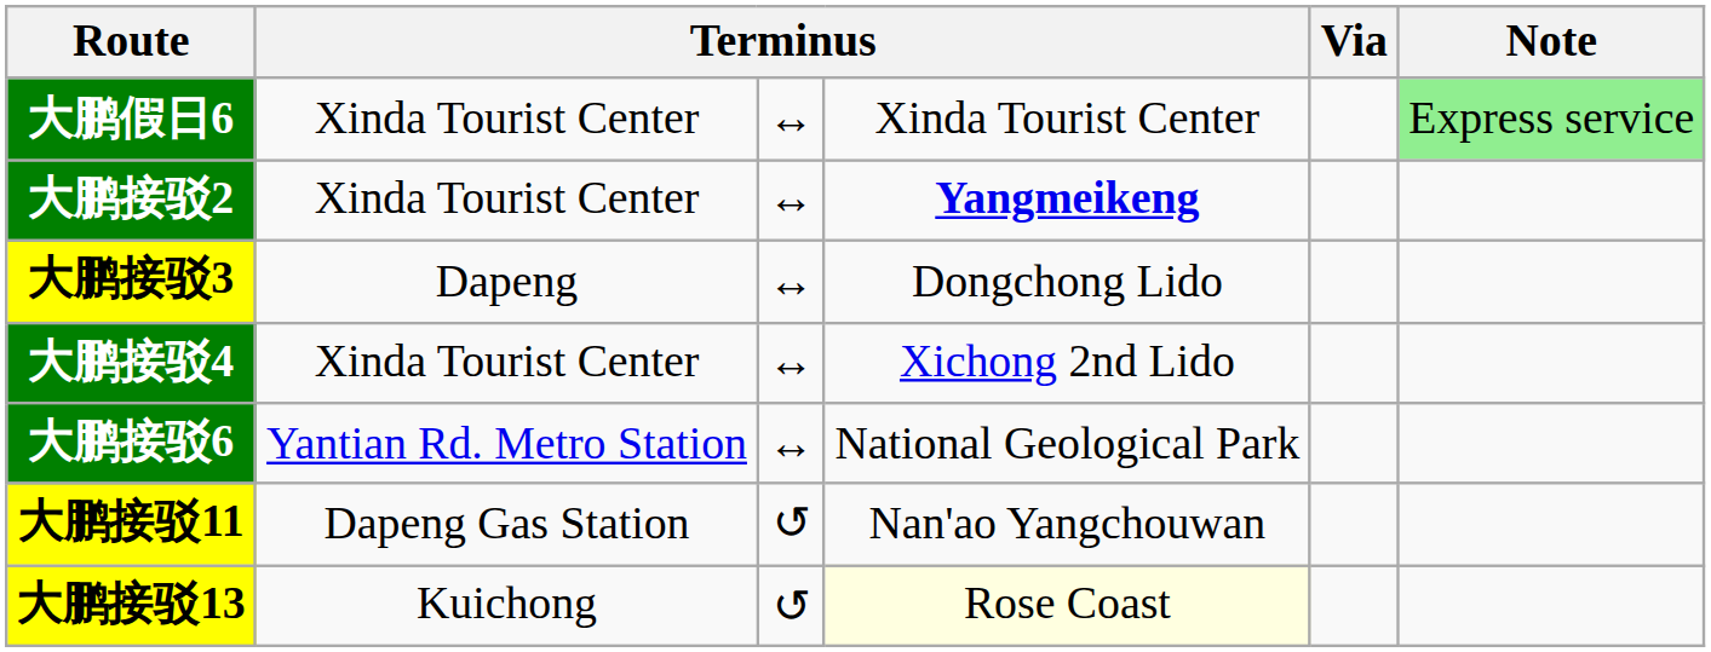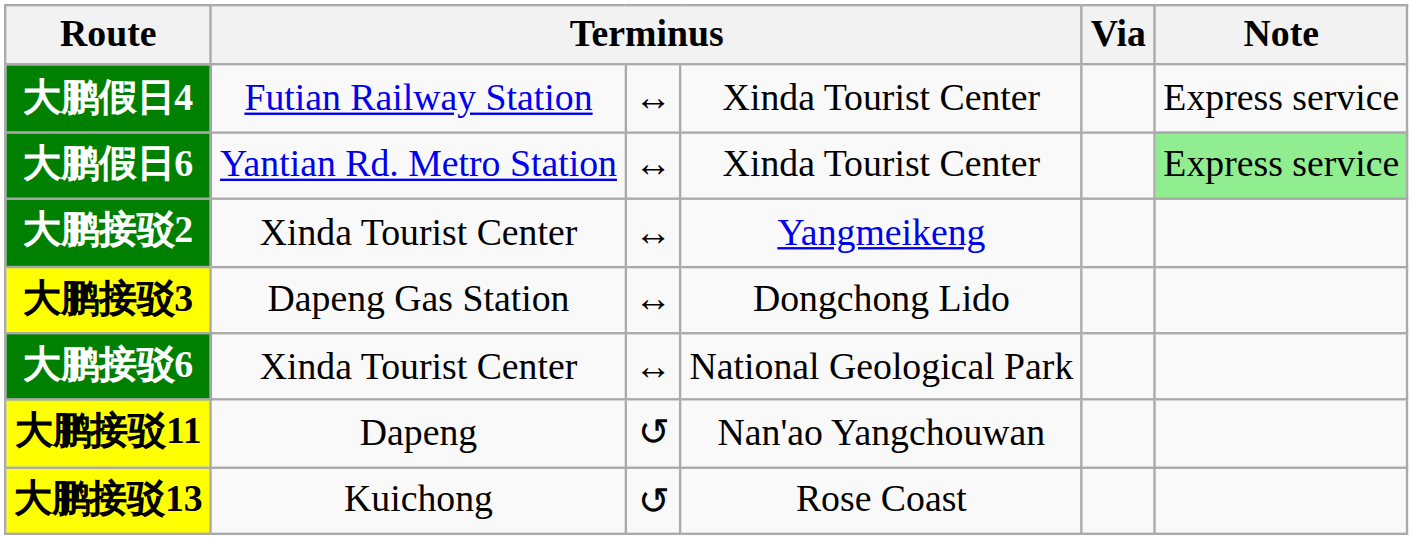+ row: 大鹏假日4 | Futian Railway Station | ↔ | Xinda Tourist Center | Express service
大鹏假日6 | column 2: Xinda Tourist Center -> Yantian Rd. Metro Station
大鹏接驳2 | column 4: bold -> normal
大鹏接驳3 | column 2: Dapeng -> Dapeng Gas Station
- row: 大鹏接驳4 | Xinda Tourist Center | ↔ | Xichong 2nd Lido
大鹏接驳6 | column 2: Yantian Rd. Metro Station -> Xinda Tourist Center
大鹏接驳11 | column 2: Dapeng Gas Station -> Dapeng
大鹏接驳13 | column 4: lightyellow background -> no background
